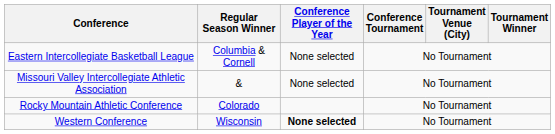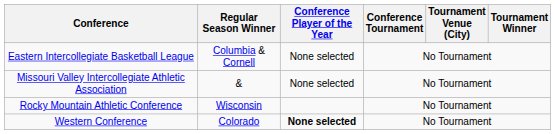Rocky Mountain Athletic Conference | Regular Season Winner: Colorado -> Wisconsin
Western Conference | Regular Season Winner: Wisconsin -> Colorado
